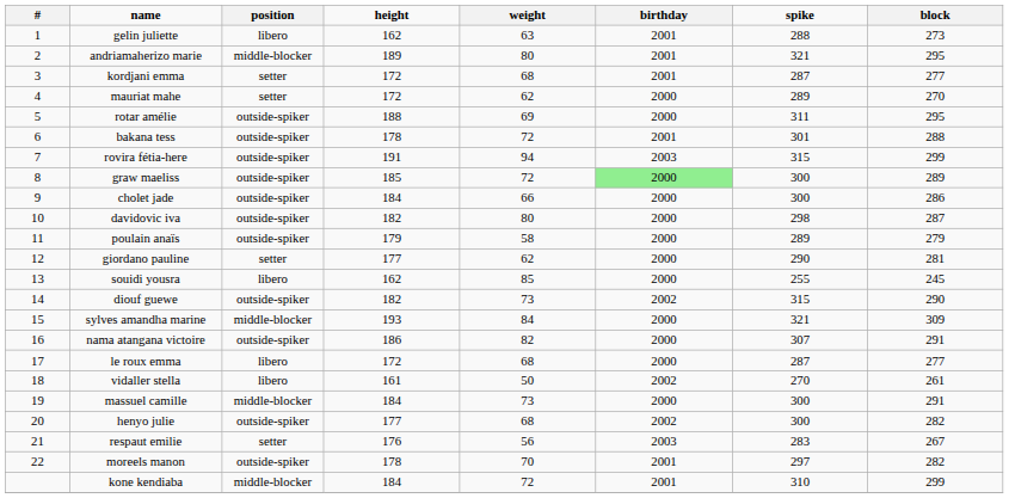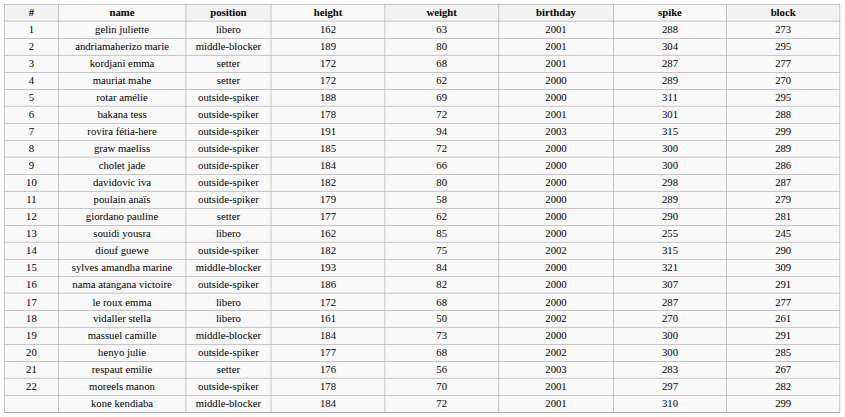andriamaherizo marie | spike: 321 -> 304
graw maeliss | birthday: lightgreen background -> no background
diouf guewe | weight: 73 -> 75
henyo julie | block: 282 -> 285
